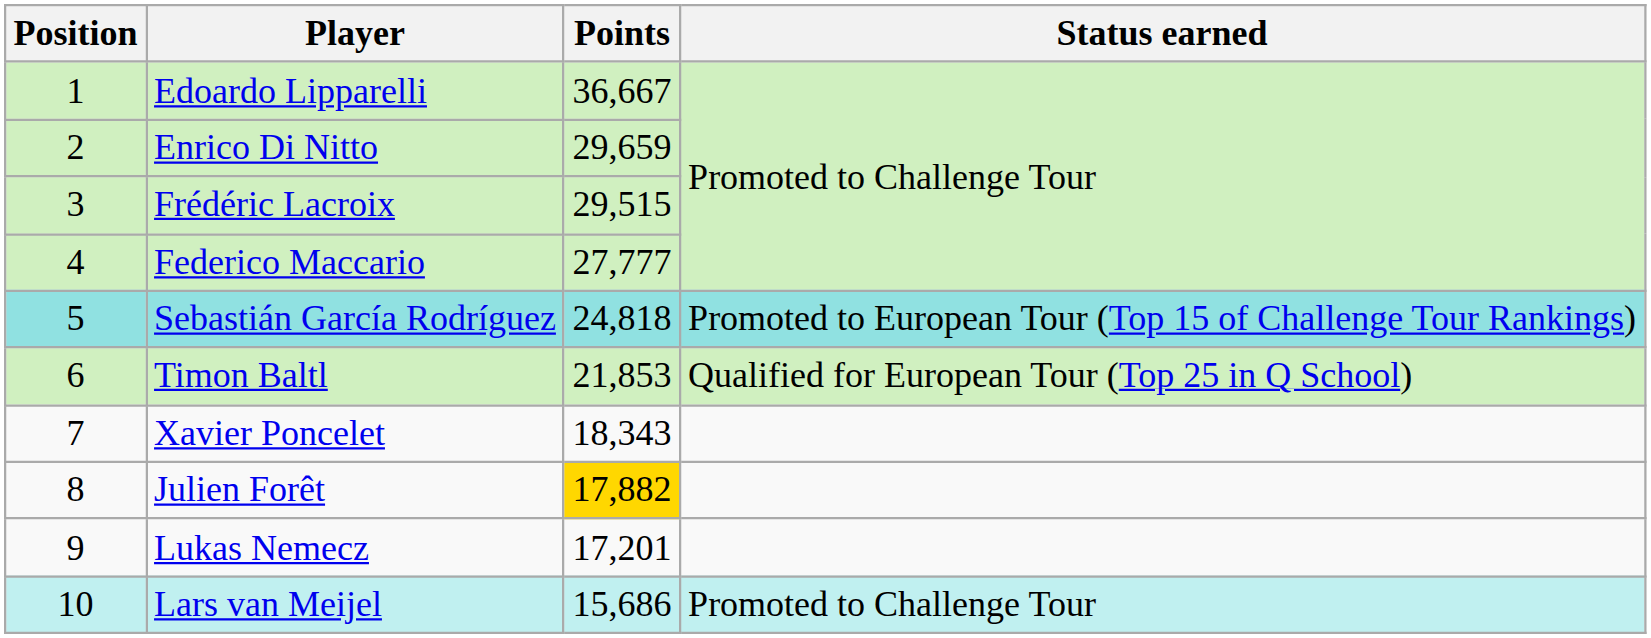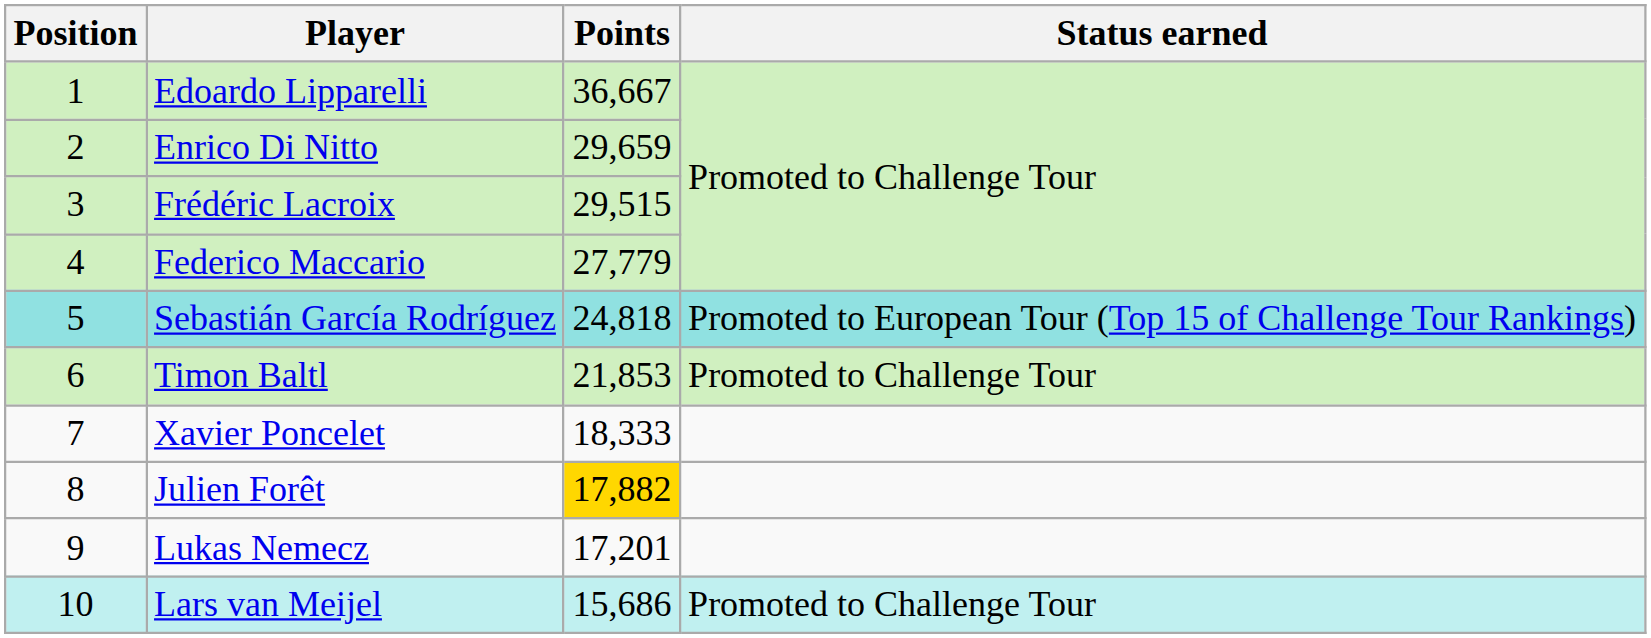Federico Maccario | Points: 27,777 -> 27,779
Timon Baltl | Status earned: Qualified for European Tour (Top 25 in Q School) -> Promoted to Challenge Tour
Xavier Poncelet | Points: 18,343 -> 18,333
